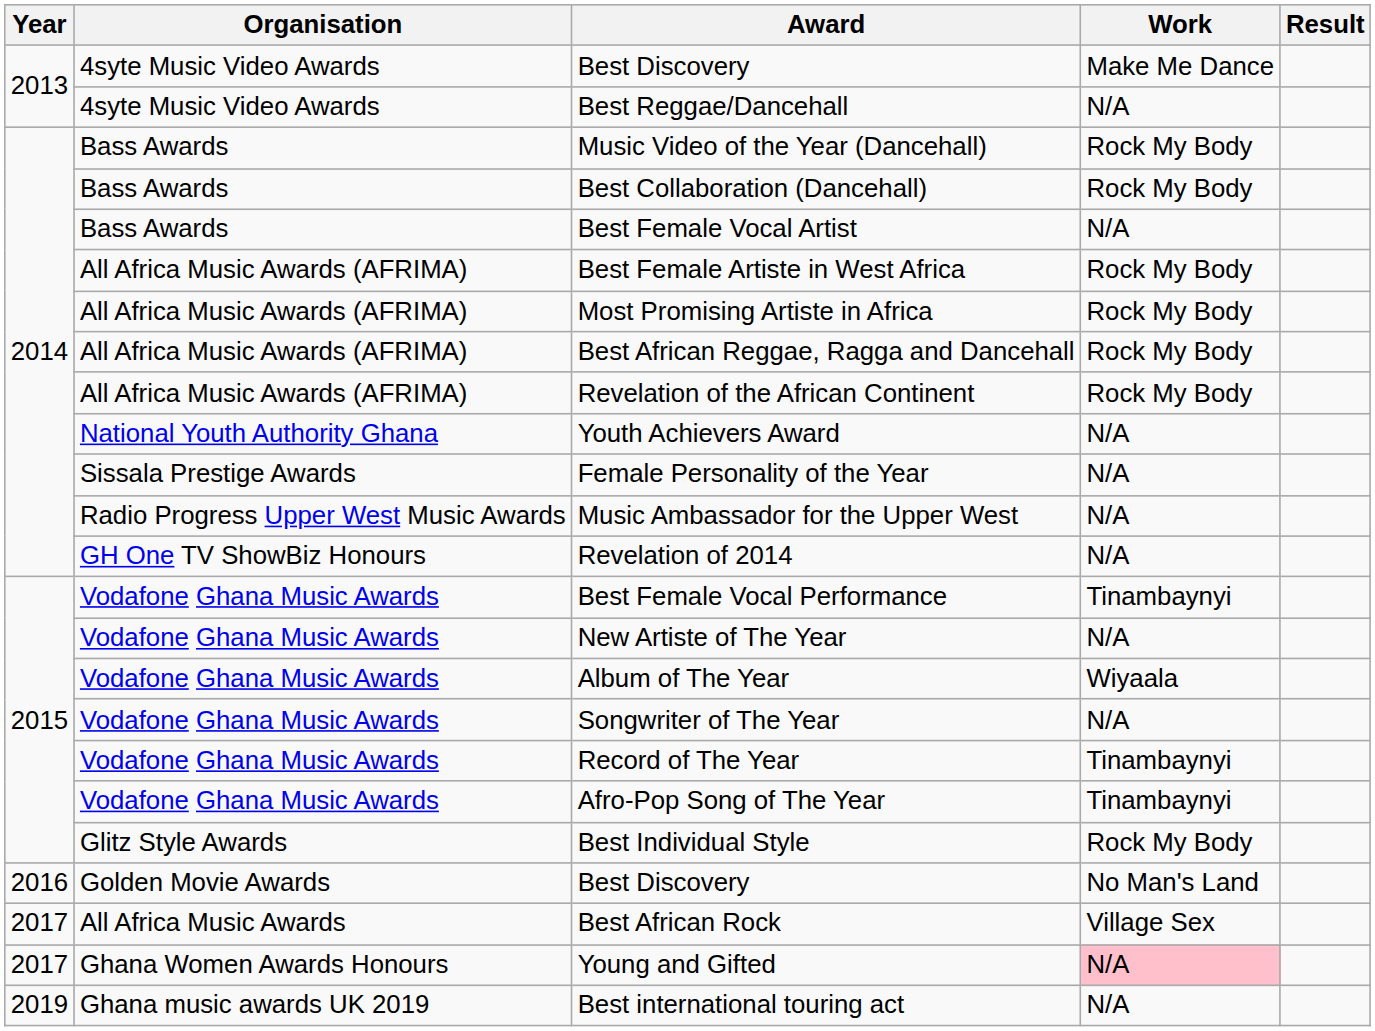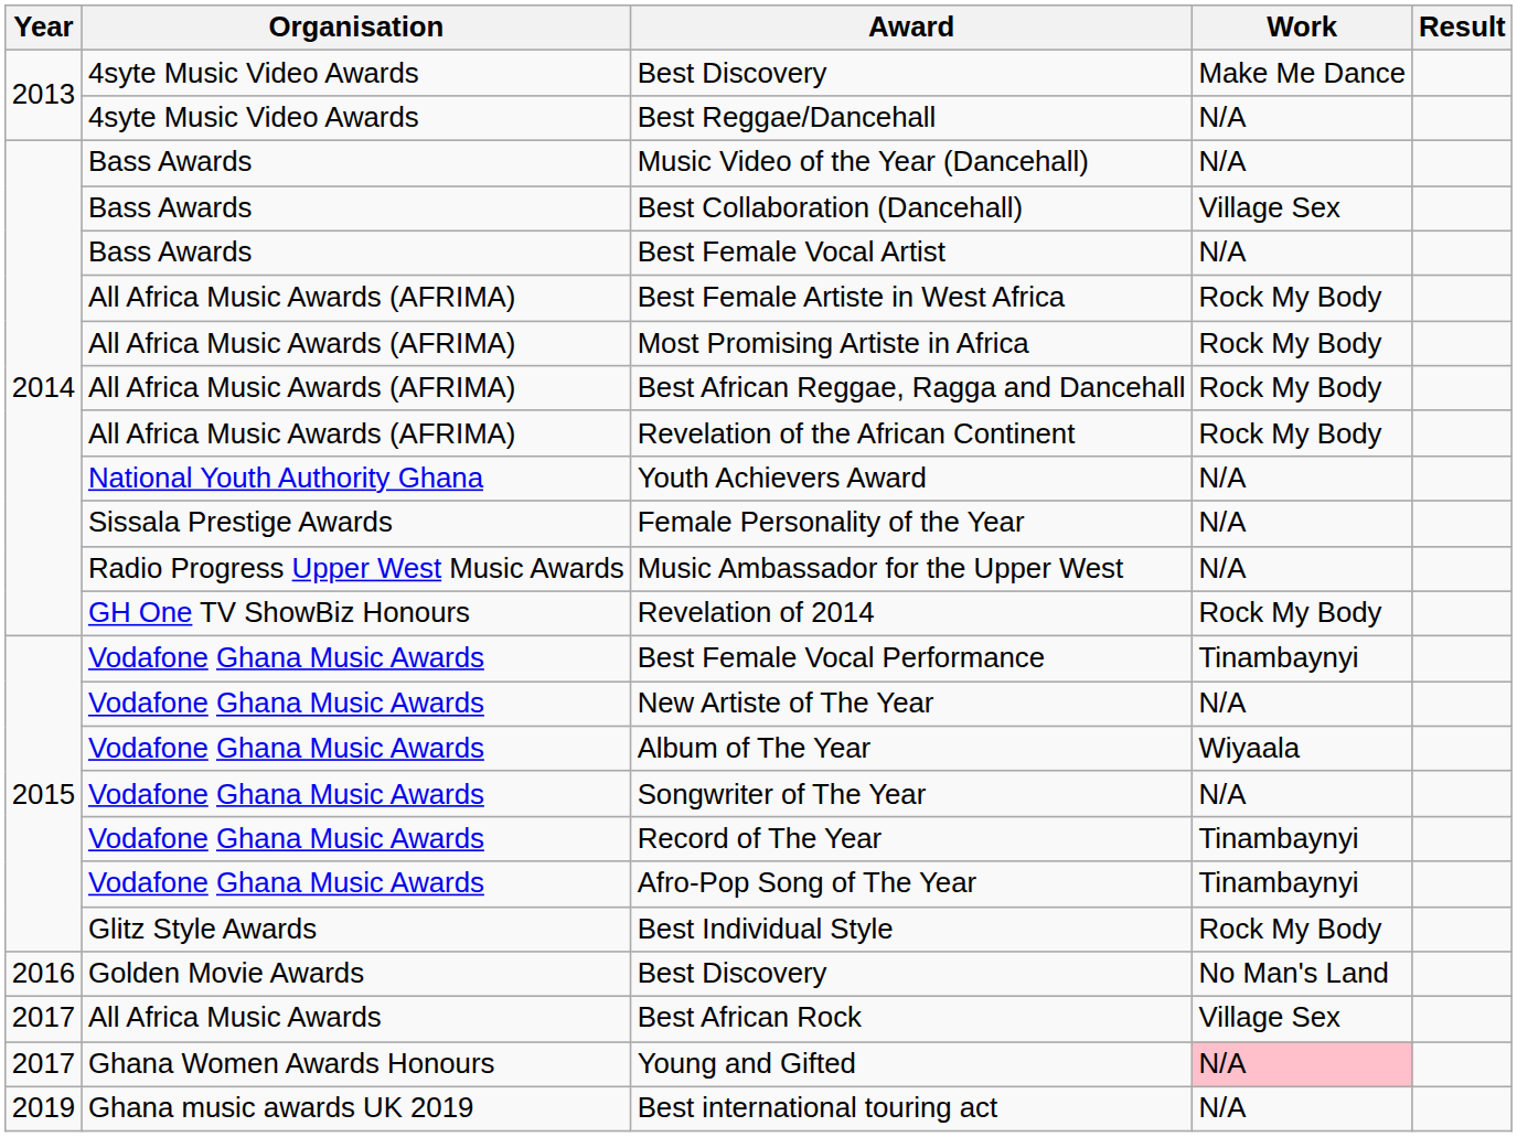Music Video of the Year (Dancehall) | Work: Rock My Body -> N/A
Best Collaboration (Dancehall) | Work: Rock My Body -> Village Sex
Revelation of 2014 | Work: N/A -> Rock My Body
